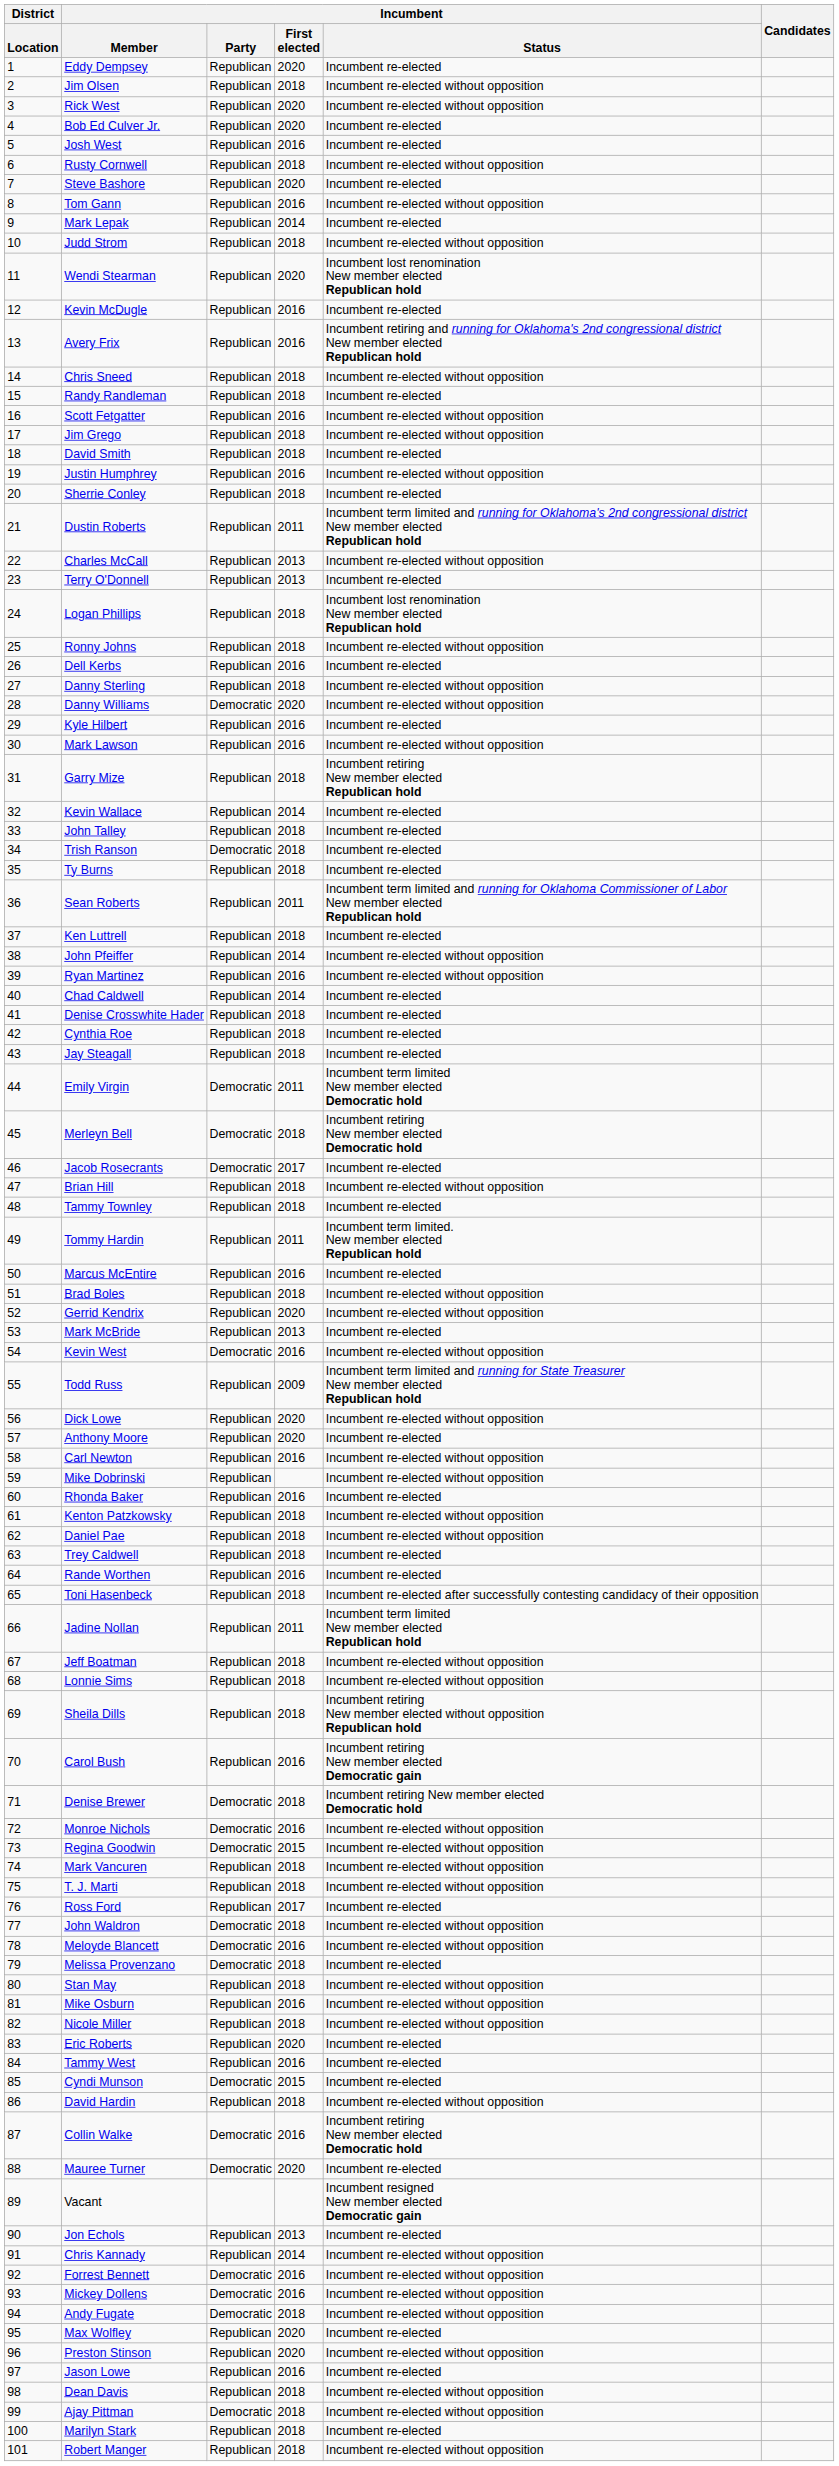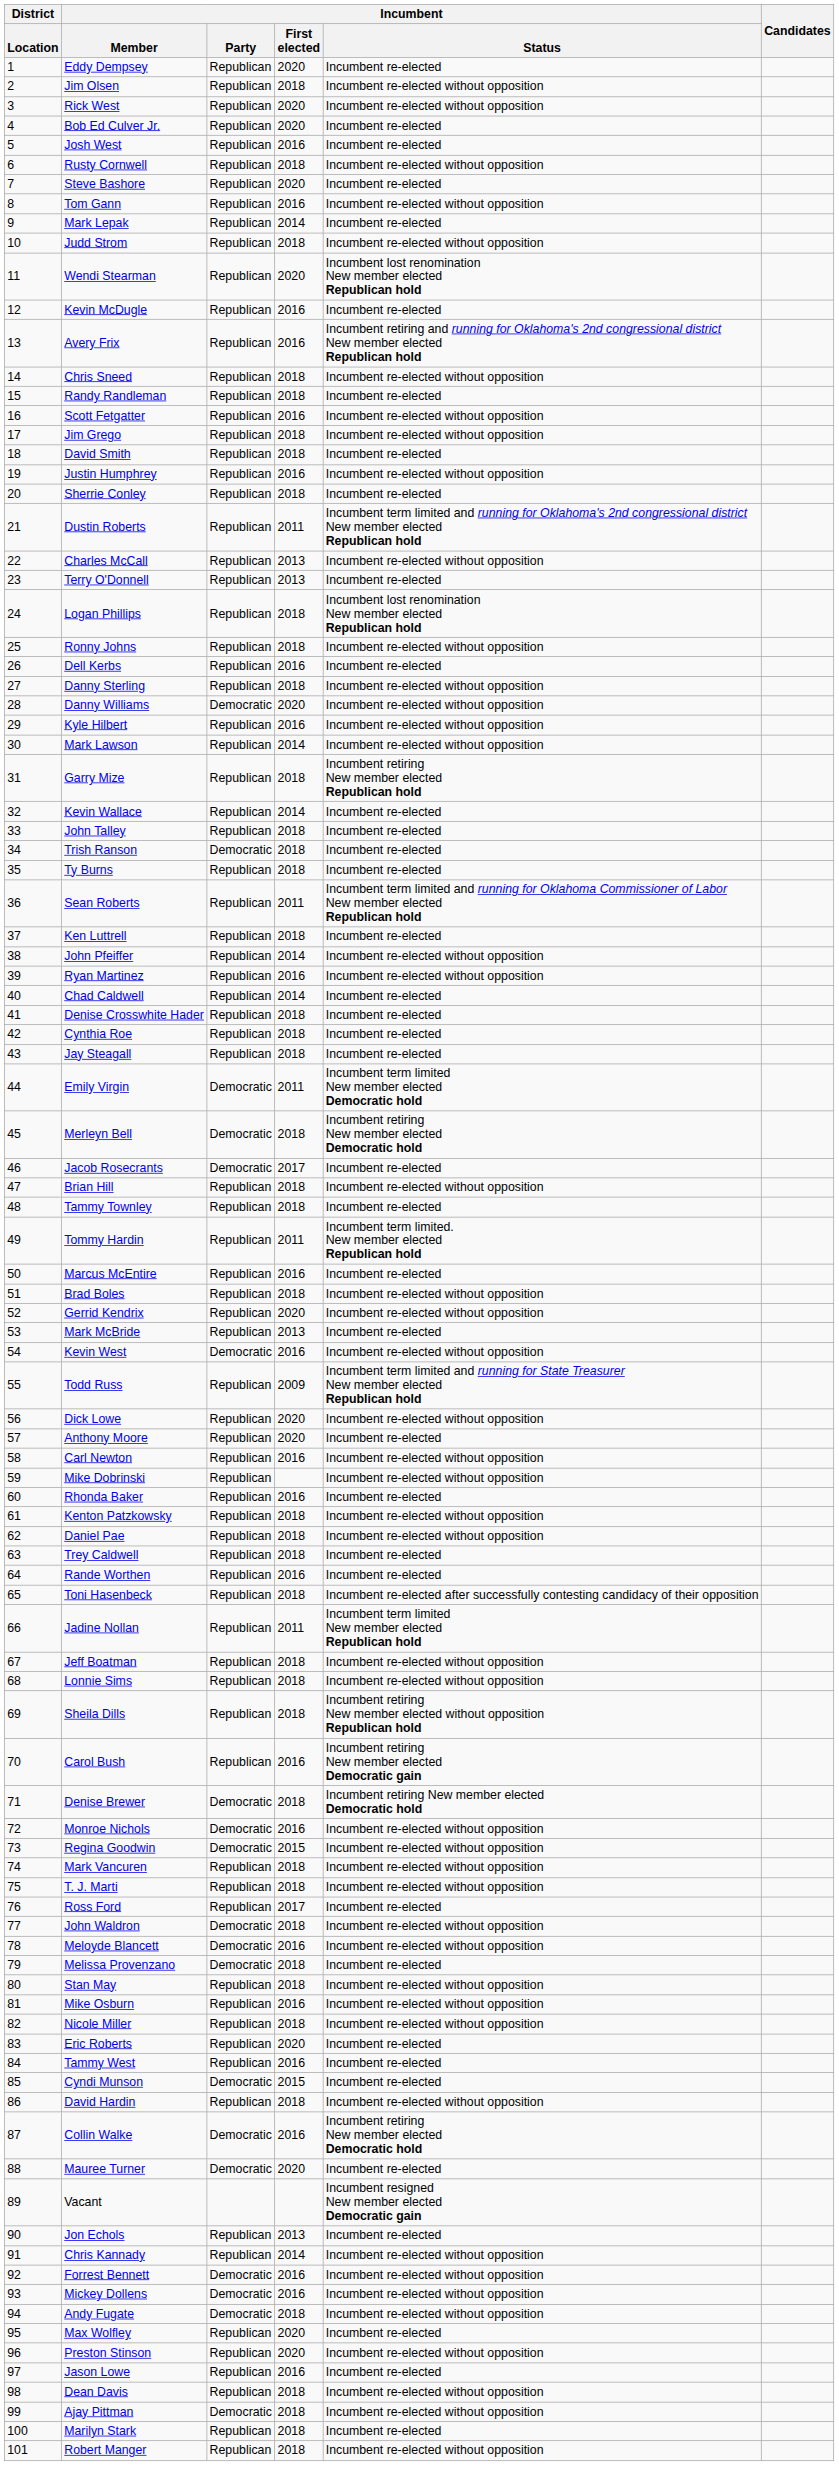Kyle Hilbert | Incumbent / Status: Incumbent re-elected -> Incumbent re-elected without opposition
Mark Lawson | Incumbent / First elected: 2016 -> 2014
